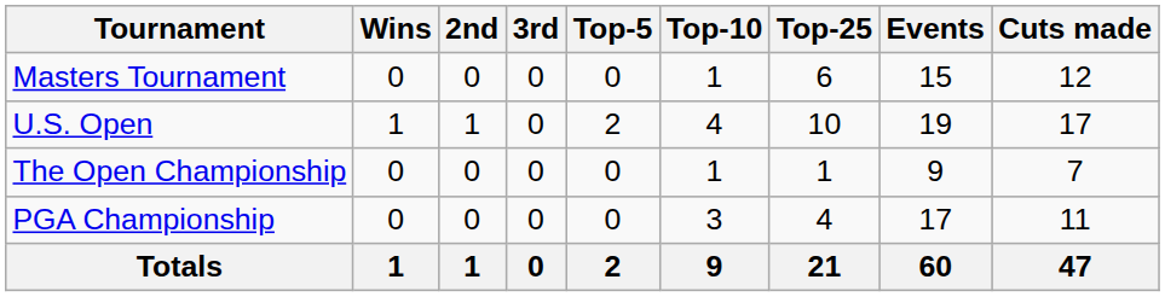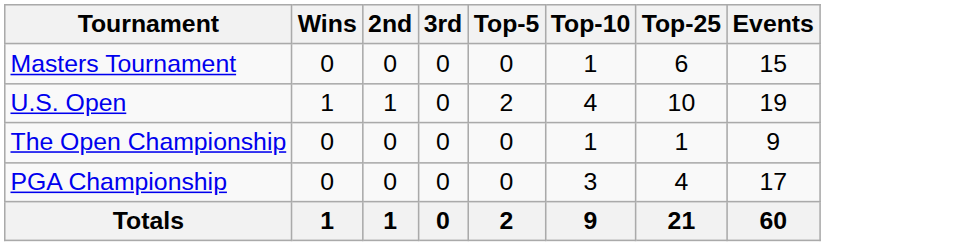- column: Cuts made | 12 | 17 | 7 | 11 | 47
